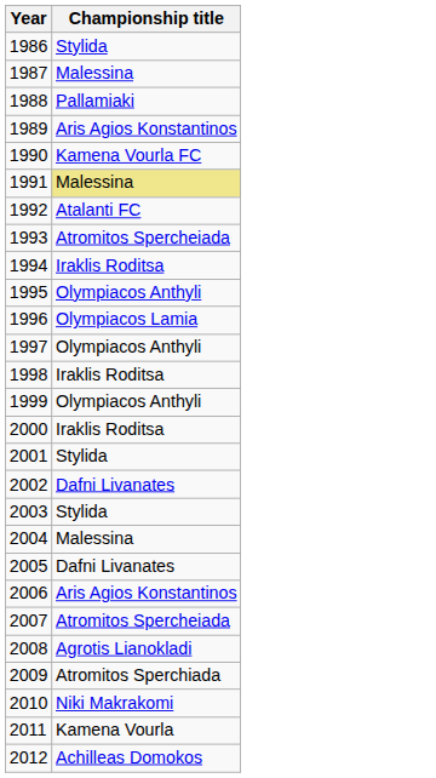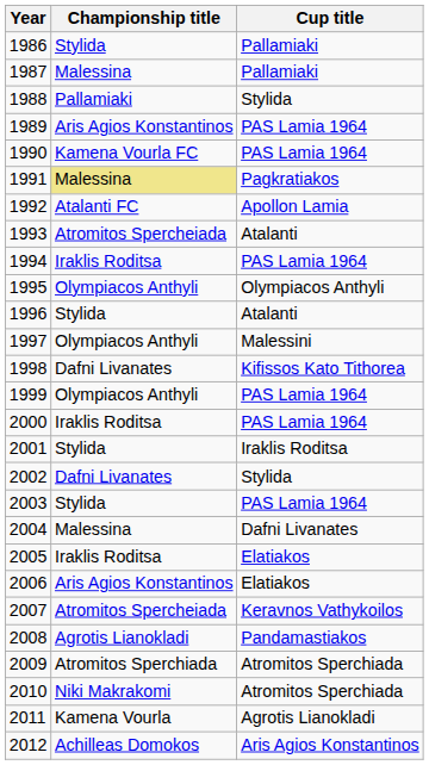+ column: Cup title | Pallamiaki | Pallamiaki | Stylida | PAS Lamia 1964 | PAS Lamia 1964 | Pagkratiakos | Apollon Lamia | Atalanti | PAS Lamia 1964 | Olympiacos Anthyli | Atalanti | Malessini | Kifissos Kato Tithorea | PAS Lamia 1964 | PAS Lamia 1964 | Iraklis Roditsa | Stylida | PAS Lamia 1964 | Dafni Livanates | Elatiakos | Elatiakos | Keravnos Vathykoilos | Pandamastiakos | Atromitos Sperchiada | Atromitos Sperchiada | Agrotis Lianokladi | Aris Agios Konstantinos
1996 | Championship title: Olympiacos Lamia -> Stylida
1998 | Championship title: Iraklis Roditsa -> Dafni Livanates
2005 | Championship title: Dafni Livanates -> Iraklis Roditsa
